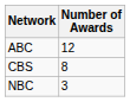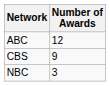CBS | Number of Awards: 8 -> 9
